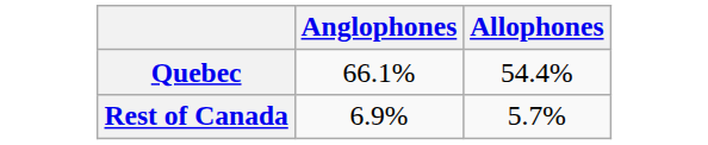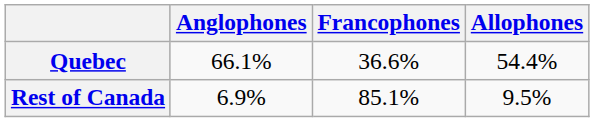+ column: Francophones | 36.6% | 85.1%
Rest of Canada | Allophones: 5.7% -> 9.5%
